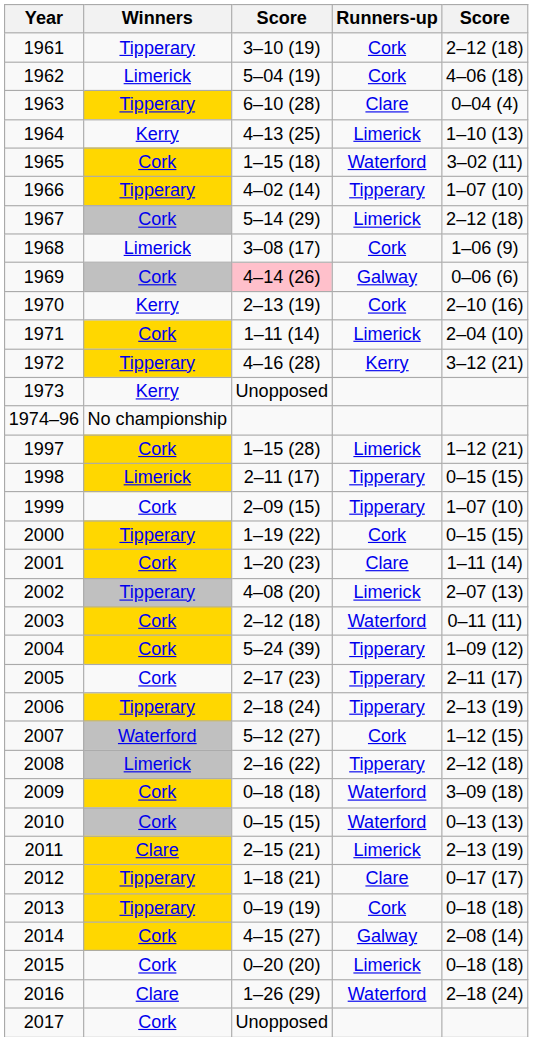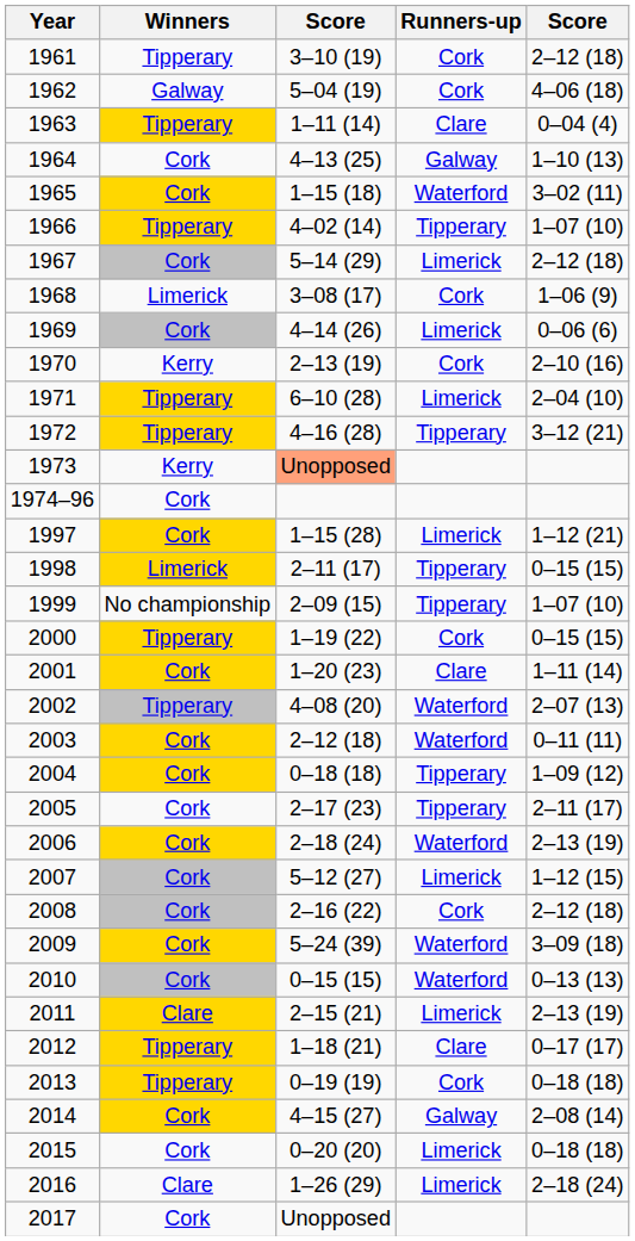1962 | Winners: Limerick -> Galway
1963 | column 3: 6–10 (28) -> 1–11 (14)
1964 | Winners: Kerry -> Cork
1964 | Runners-up: Limerick -> Galway
1969 | column 3: pink background -> no background
1969 | Runners-up: Galway -> Limerick
1971 | Winners: Cork -> Tipperary
1971 | column 3: 1–11 (14) -> 6–10 (28)
1972 | Runners-up: Kerry -> Tipperary
1973 | column 3: no background -> lightsalmon background
1974–96 | Winners: No championship -> Cork
1999 | Winners: Cork -> No championship
2002 | Runners-up: Limerick -> Waterford
2004 | column 3: 5–24 (39) -> 0–18 (18)
2006 | Winners: Tipperary -> Cork
2006 | Runners-up: Tipperary -> Waterford
2007 | Winners: Waterford -> Cork
2007 | Runners-up: Cork -> Limerick
2008 | Winners: Limerick -> Cork
2008 | Runners-up: Tipperary -> Cork
2009 | column 3: 0–18 (18) -> 5–24 (39)
2016 | Runners-up: Waterford -> Limerick
